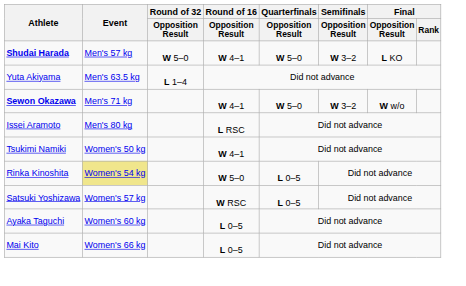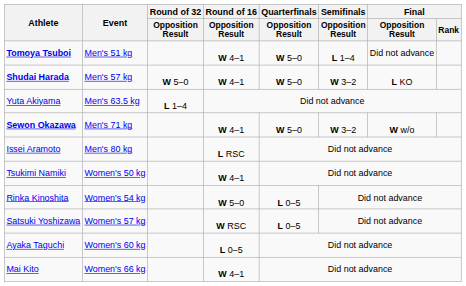+ row: Tomoya Tsuboi | Men's 51 kg | W 4–1 | W 5–0 | L 1–4 | Did not advance
Rinka Kinoshita | Event: khaki background -> no background
Mai Kito | Round of 16 / Opposition Result: L 0–5 -> W 4–1
